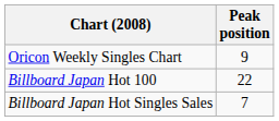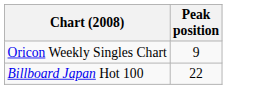- row: Billboard Japan Hot Singles Sales | 7
